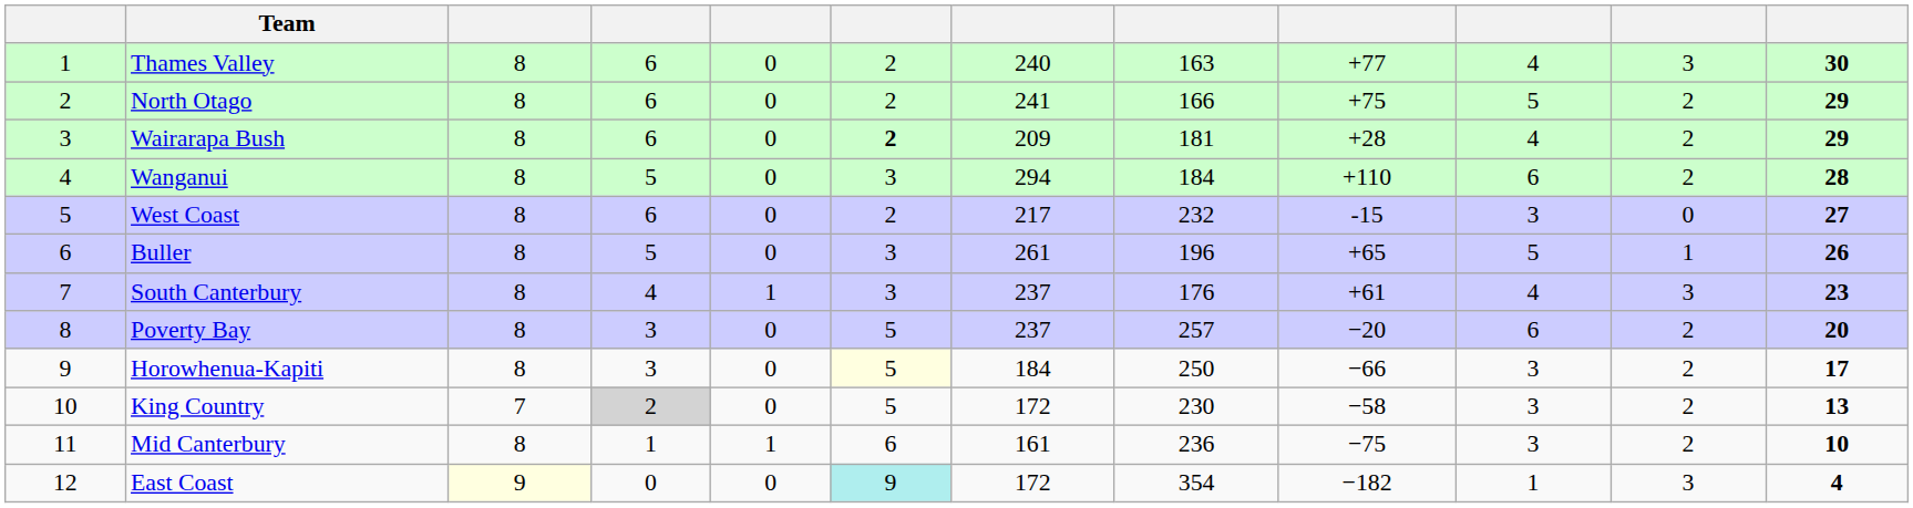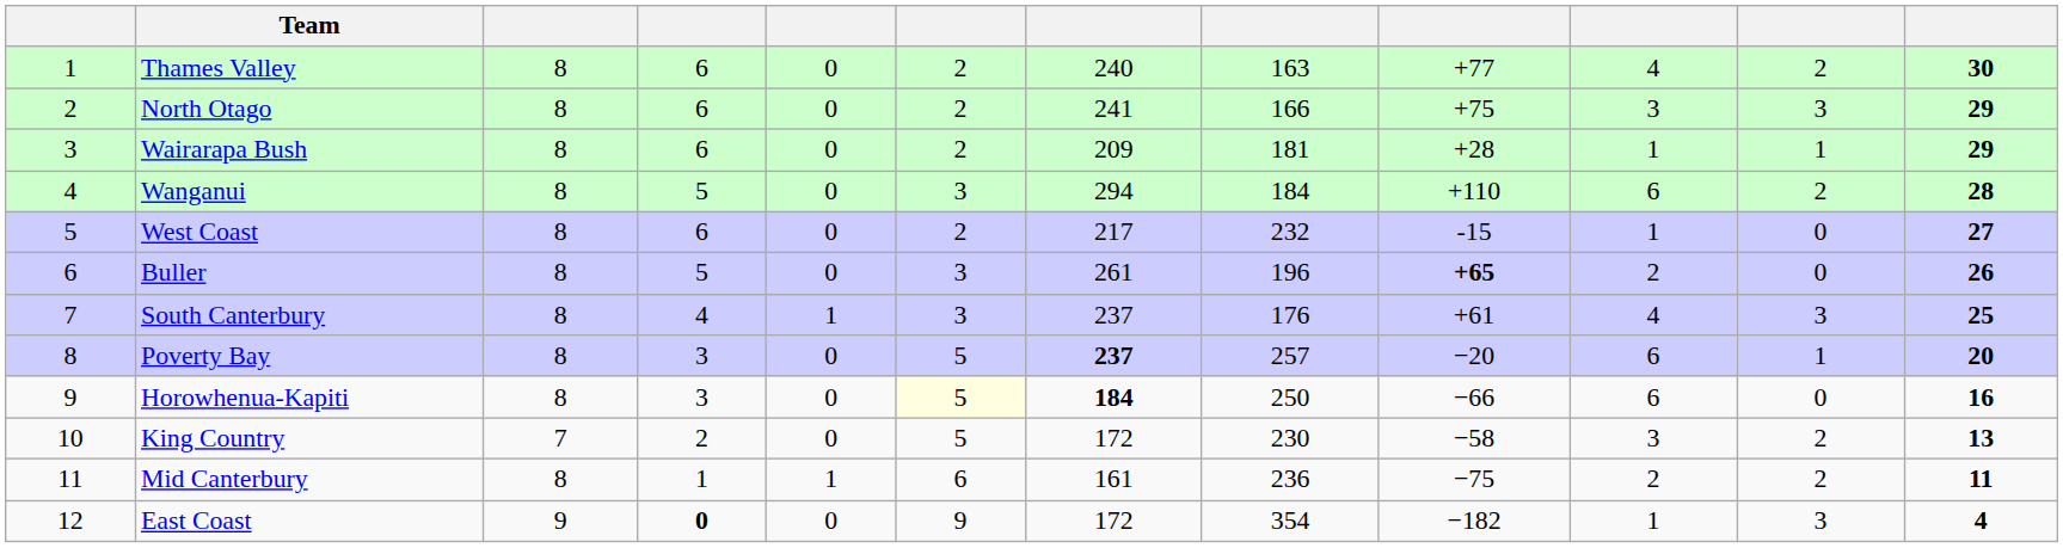Thames Valley | column 11: 3 -> 2
North Otago | column 10: 5 -> 3
North Otago | column 11: 2 -> 3
Wairarapa Bush | column 6: bold -> normal
Wairarapa Bush | column 10: 4 -> 1
Wairarapa Bush | column 11: 2 -> 1
West Coast | column 10: 3 -> 1
Buller | column 9: normal -> bold
Buller | column 10: 5 -> 2
Buller | column 11: 1 -> 0
South Canterbury | column 12: 23 -> 25
Poverty Bay | column 7: normal -> bold
Poverty Bay | column 11: 2 -> 1
Horowhenua-Kapiti | column 7: normal -> bold
Horowhenua-Kapiti | column 10: 3 -> 6
Horowhenua-Kapiti | column 11: 2 -> 0
Horowhenua-Kapiti | column 12: 17 -> 16
King Country | column 4: lightgrey background -> no background
Mid Canterbury | column 10: 3 -> 2
Mid Canterbury | column 12: 10 -> 11
East Coast | column 3: lightyellow background -> no background
East Coast | column 4: normal -> bold
East Coast | column 6: paleturquoise background -> no background
